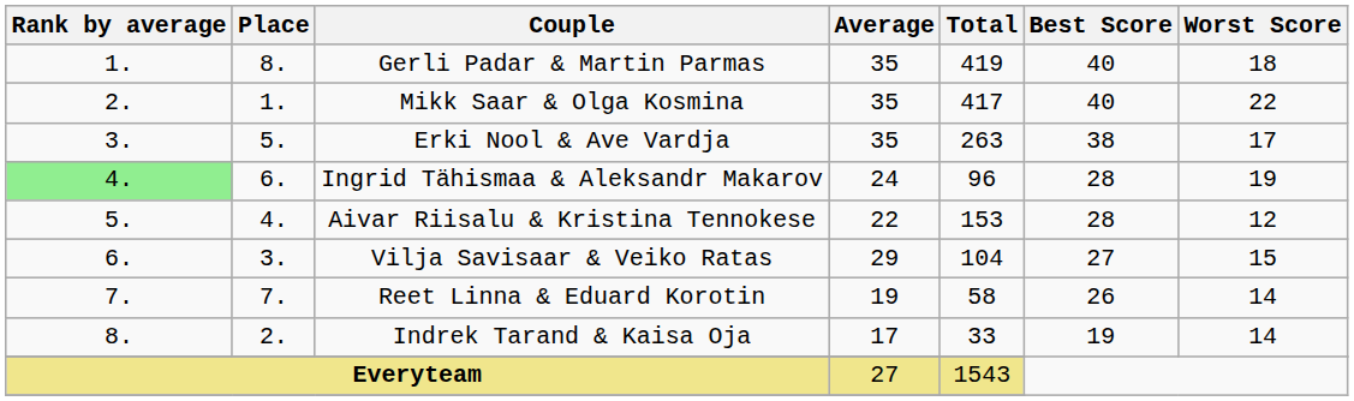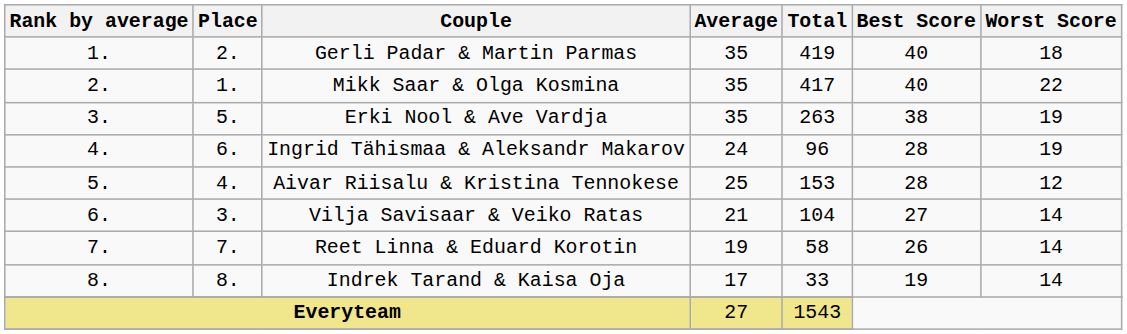Gerli Padar & Martin Parmas | Place: 8. -> 2.
Erki Nool & Ave Vardja | Worst Score: 17 -> 19
Ingrid Tähismaa & Aleksandr Makarov | Rank by average: lightgreen background -> no background
Aivar Riisalu & Kristina Tennokese | Average: 22 -> 25
Vilja Savisaar & Veiko Ratas | Average: 29 -> 21
Vilja Savisaar & Veiko Ratas | Worst Score: 15 -> 14
Indrek Tarand & Kaisa Oja | Place: 2. -> 8.
